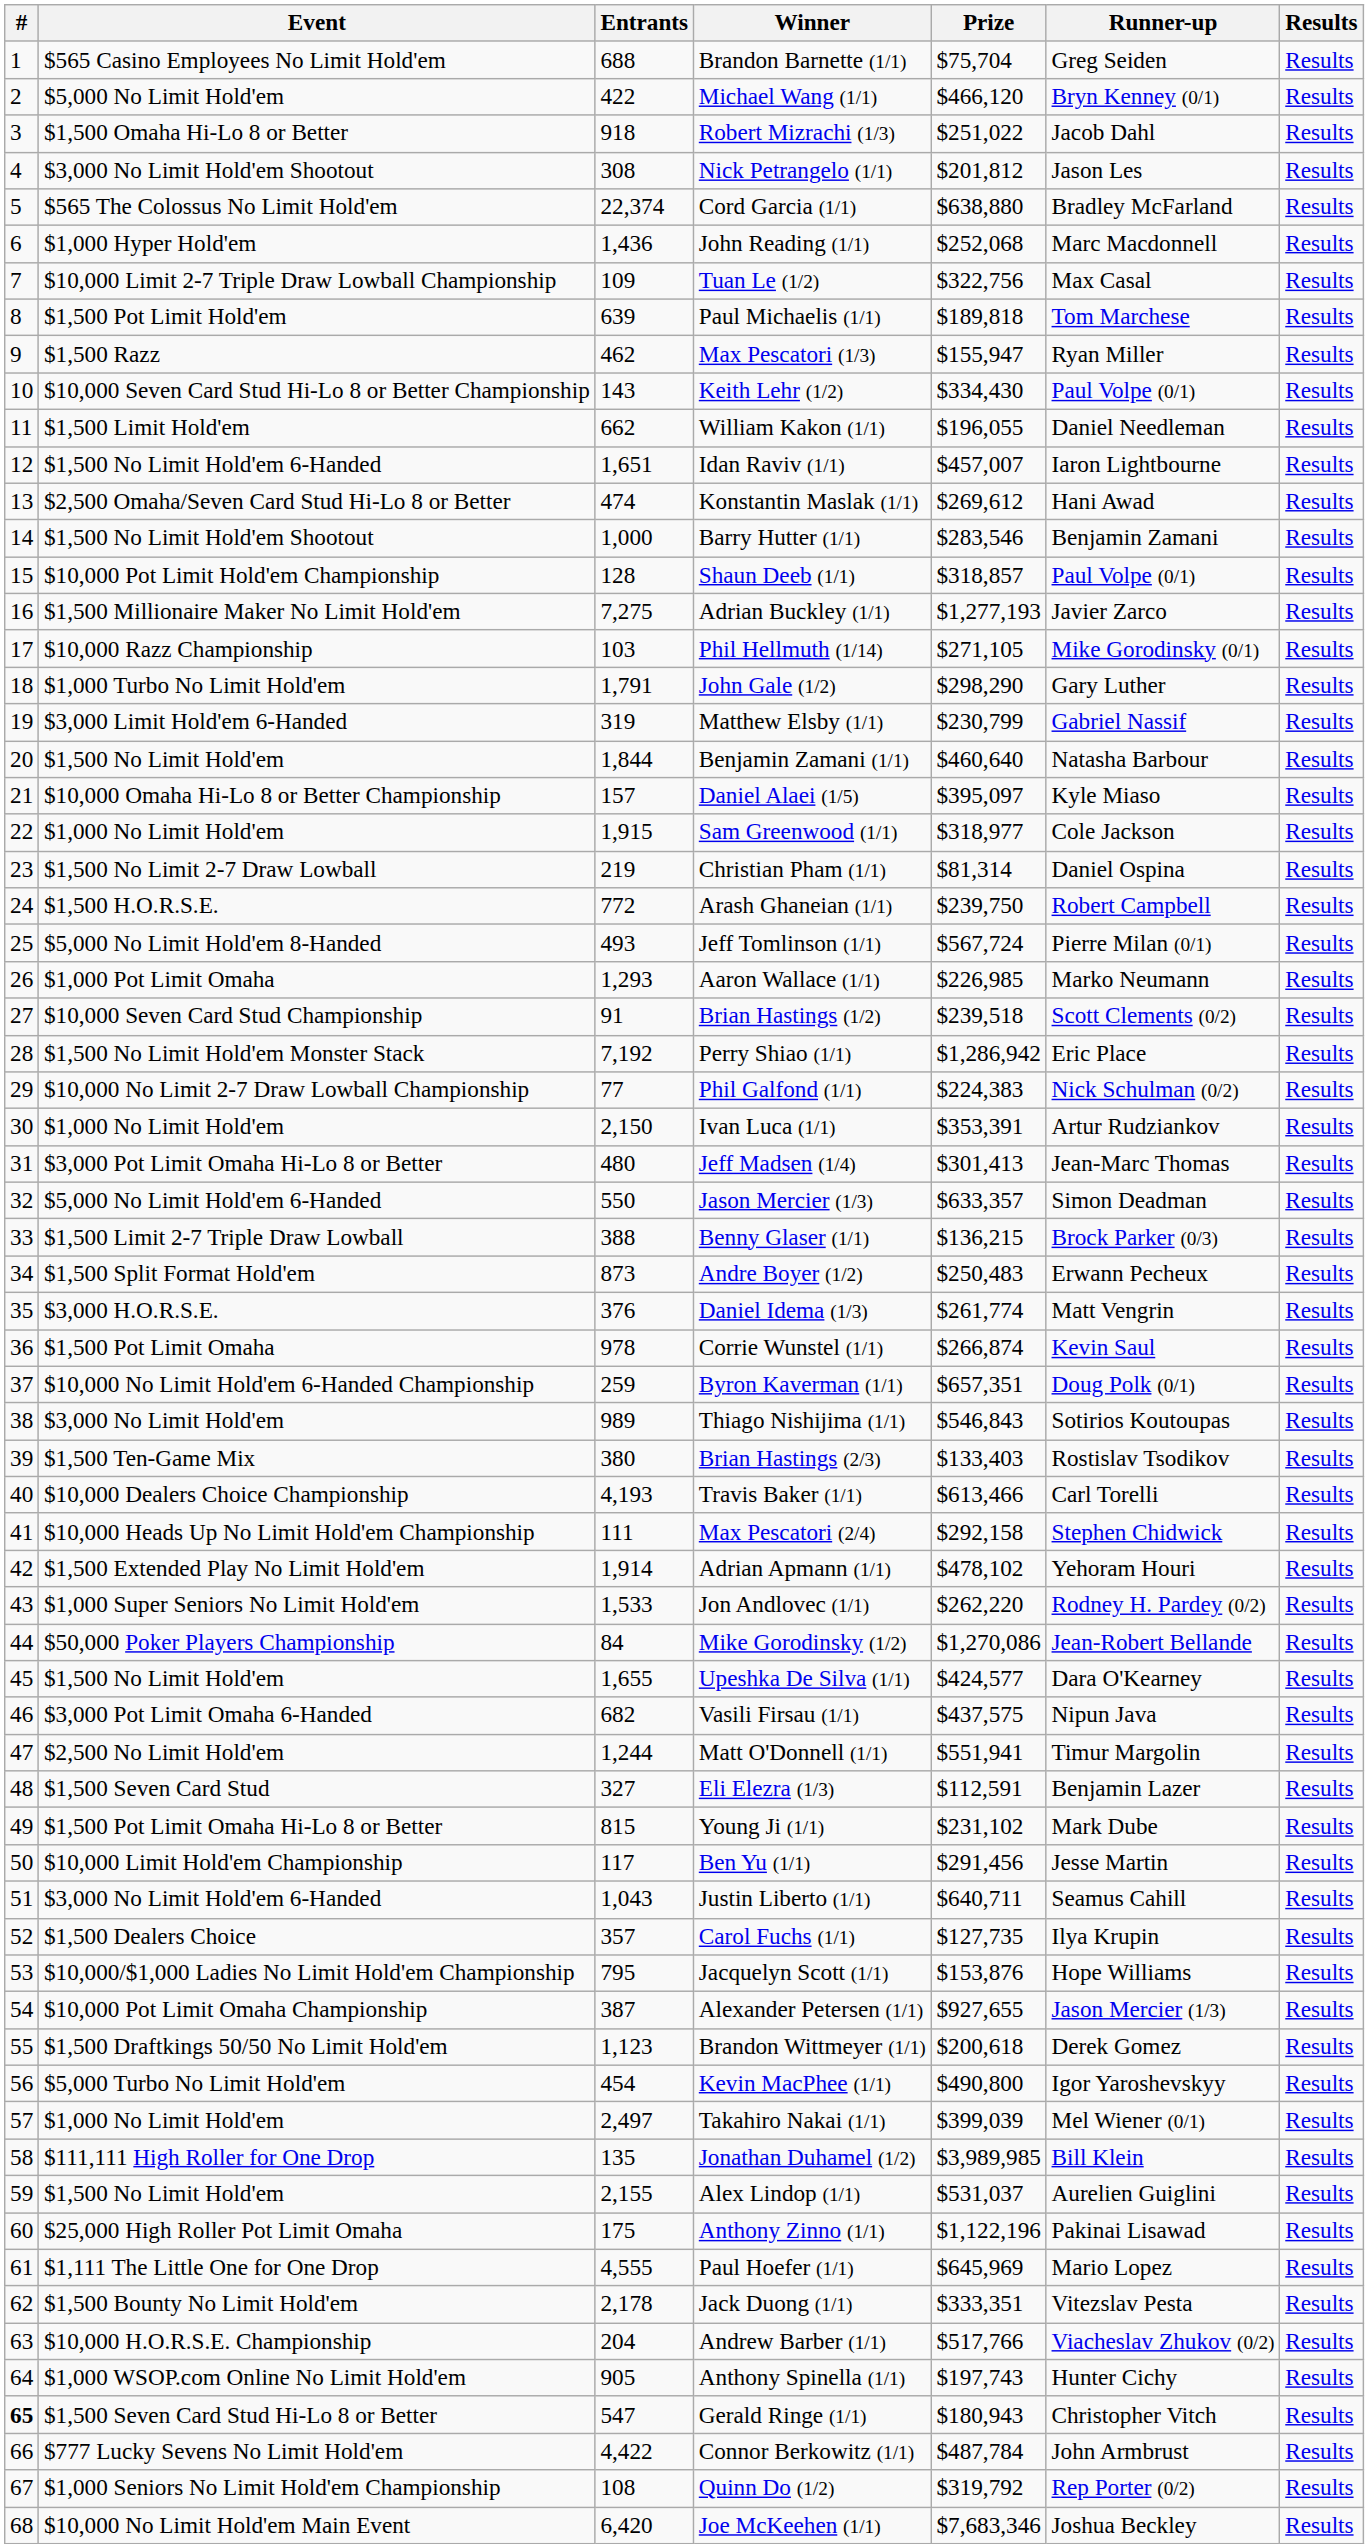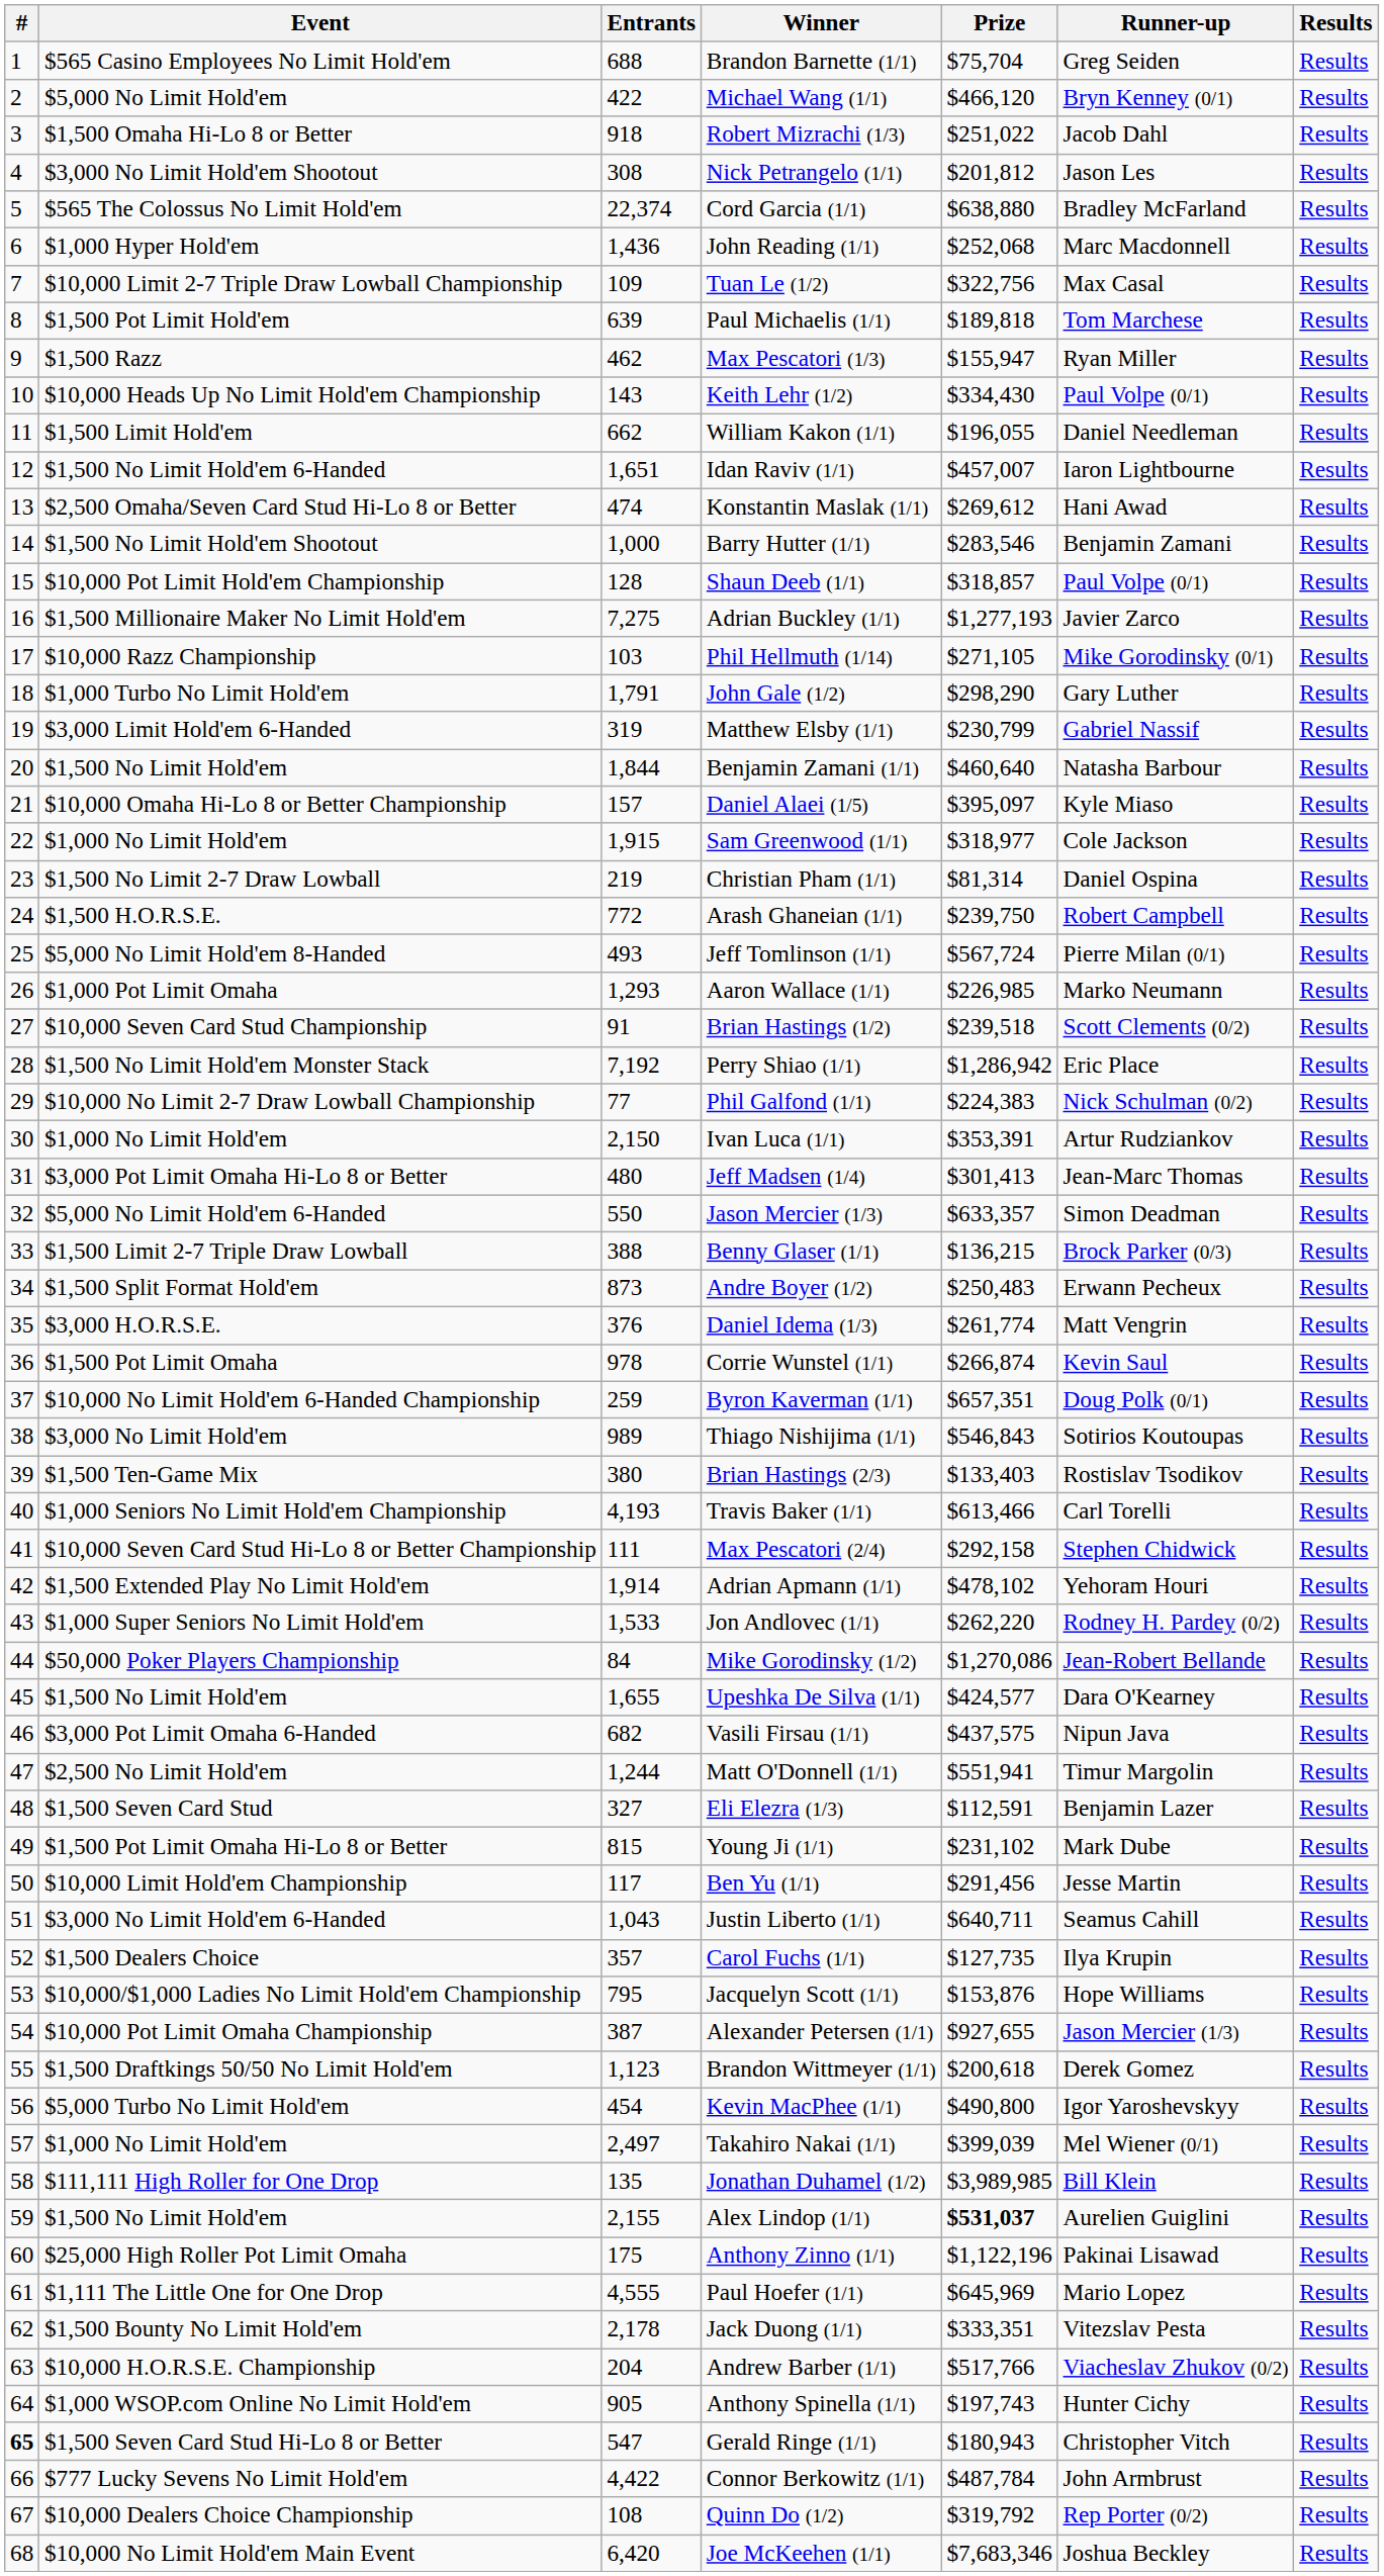Keith Lehr (1/2) | Event: $10,000 Seven Card Stud Hi-Lo 8 or Better Championship -> $10,000 Heads Up No Limit Hold'em Championship
Travis Baker (1/1) | Event: $10,000 Dealers Choice Championship -> $1,000 Seniors No Limit Hold'em Championship
Max Pescatori (2/4) | Event: $10,000 Heads Up No Limit Hold'em Championship -> $10,000 Seven Card Stud Hi-Lo 8 or Better Championship
Alex Lindop (1/1) | Prize: normal -> bold
Quinn Do (1/2) | Event: $1,000 Seniors No Limit Hold'em Championship -> $10,000 Dealers Choice Championship
